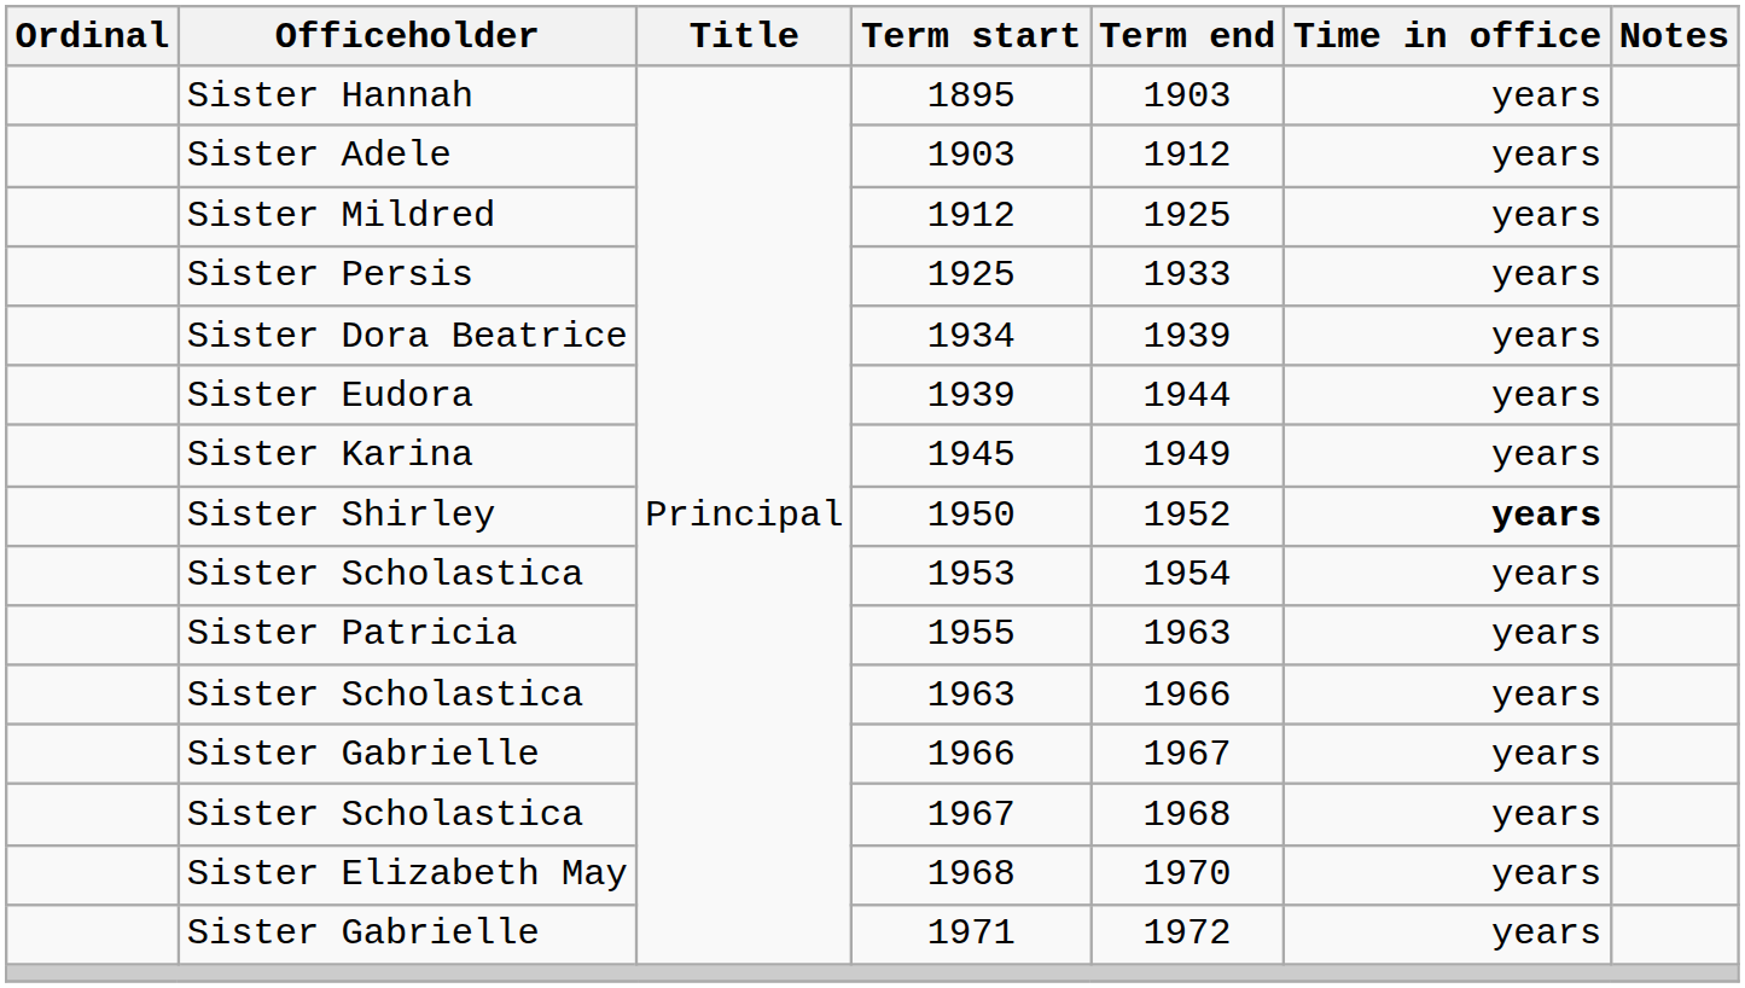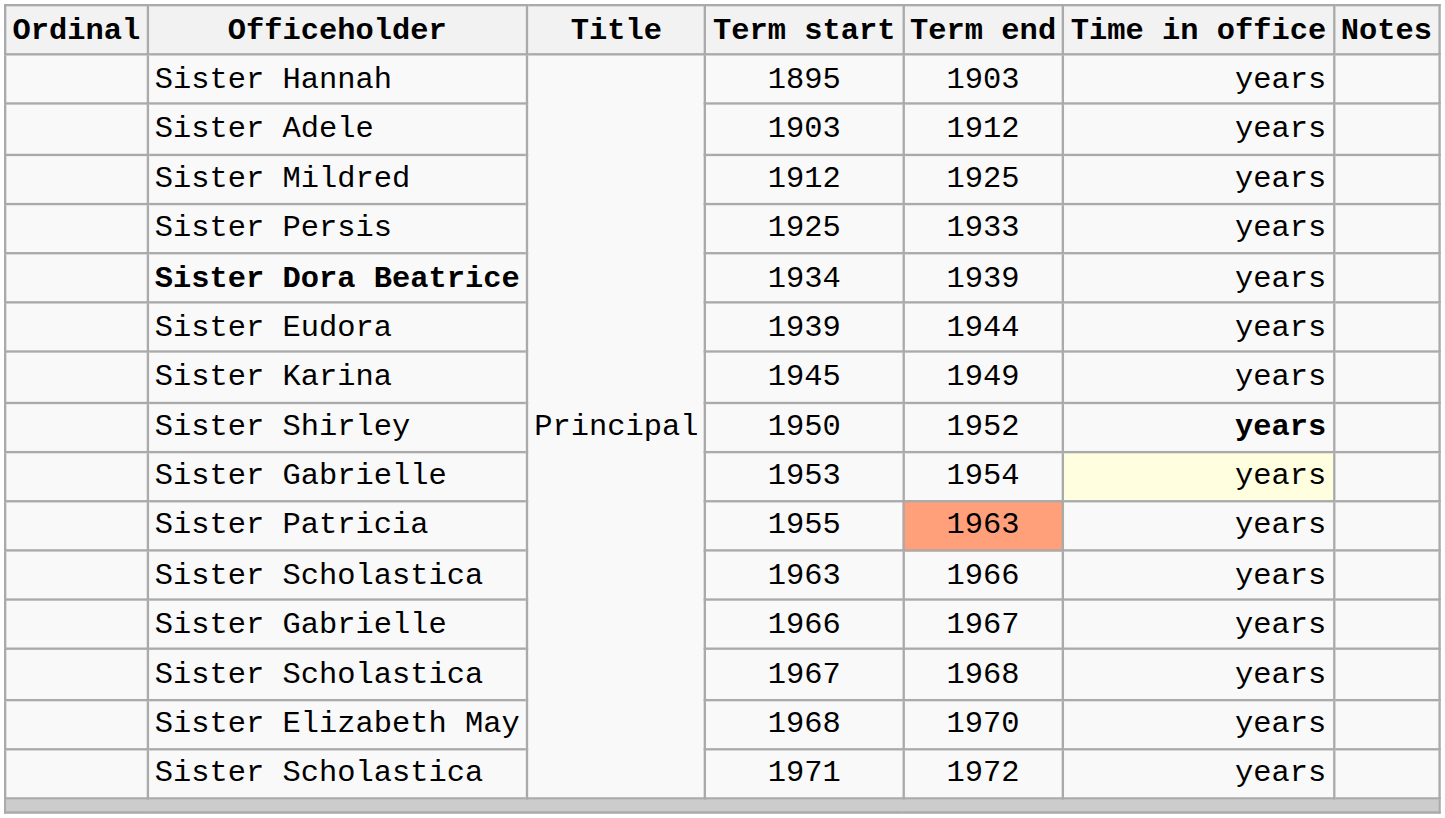1934 | Officeholder: normal -> bold
1953 | Officeholder: Sister Scholastica -> Sister Gabrielle
1953 | Time in office: no background -> lightyellow background
1955 | Term end: no background -> lightsalmon background
1971 | Officeholder: Sister Gabrielle -> Sister Scholastica
